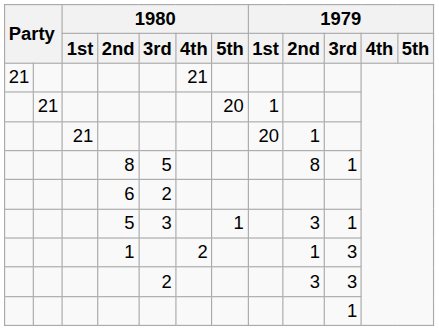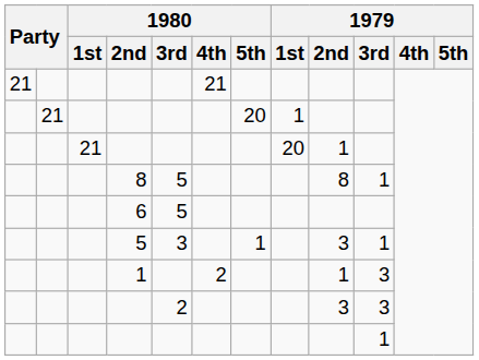6 | 1980 / 3rd: 2 -> 5
